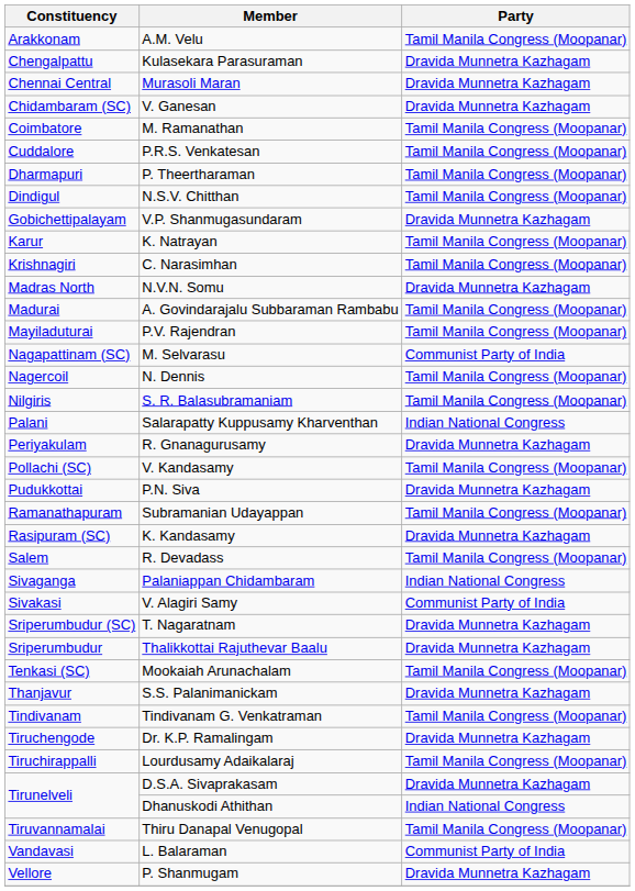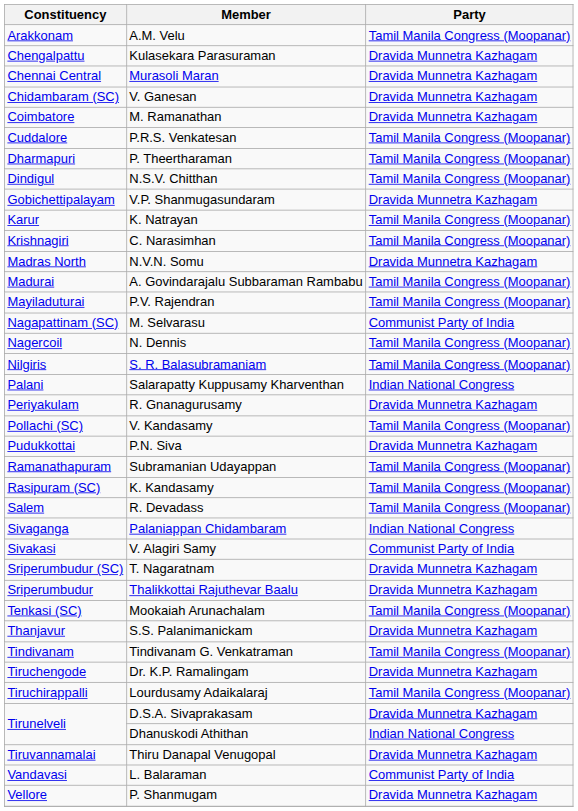M. Ramanathan | Party: Tamil Manila Congress (Moopanar) -> Dravida Munnetra Kazhagam
K. Kandasamy | Party: Dravida Munnetra Kazhagam -> Tamil Manila Congress (Moopanar)
Thiru Danapal Venugopal | Party: Tamil Manila Congress (Moopanar) -> Dravida Munnetra Kazhagam
